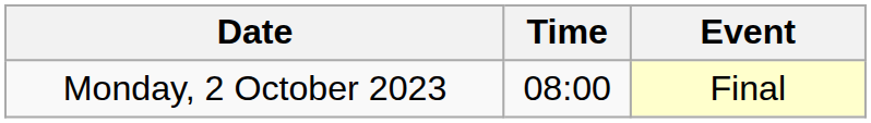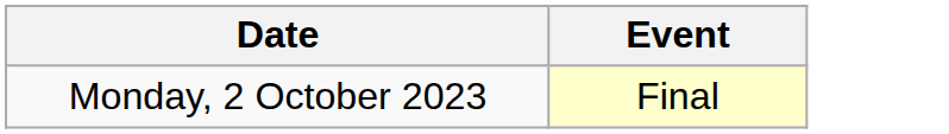- column: Time | 08:00
